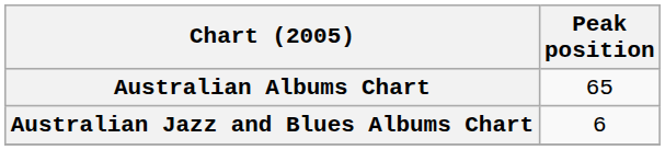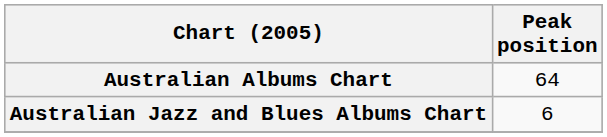Australian Albums Chart | Peak position: 65 -> 64
